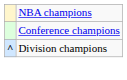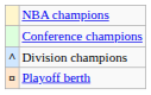+ row: ¤ | Playoff berth
